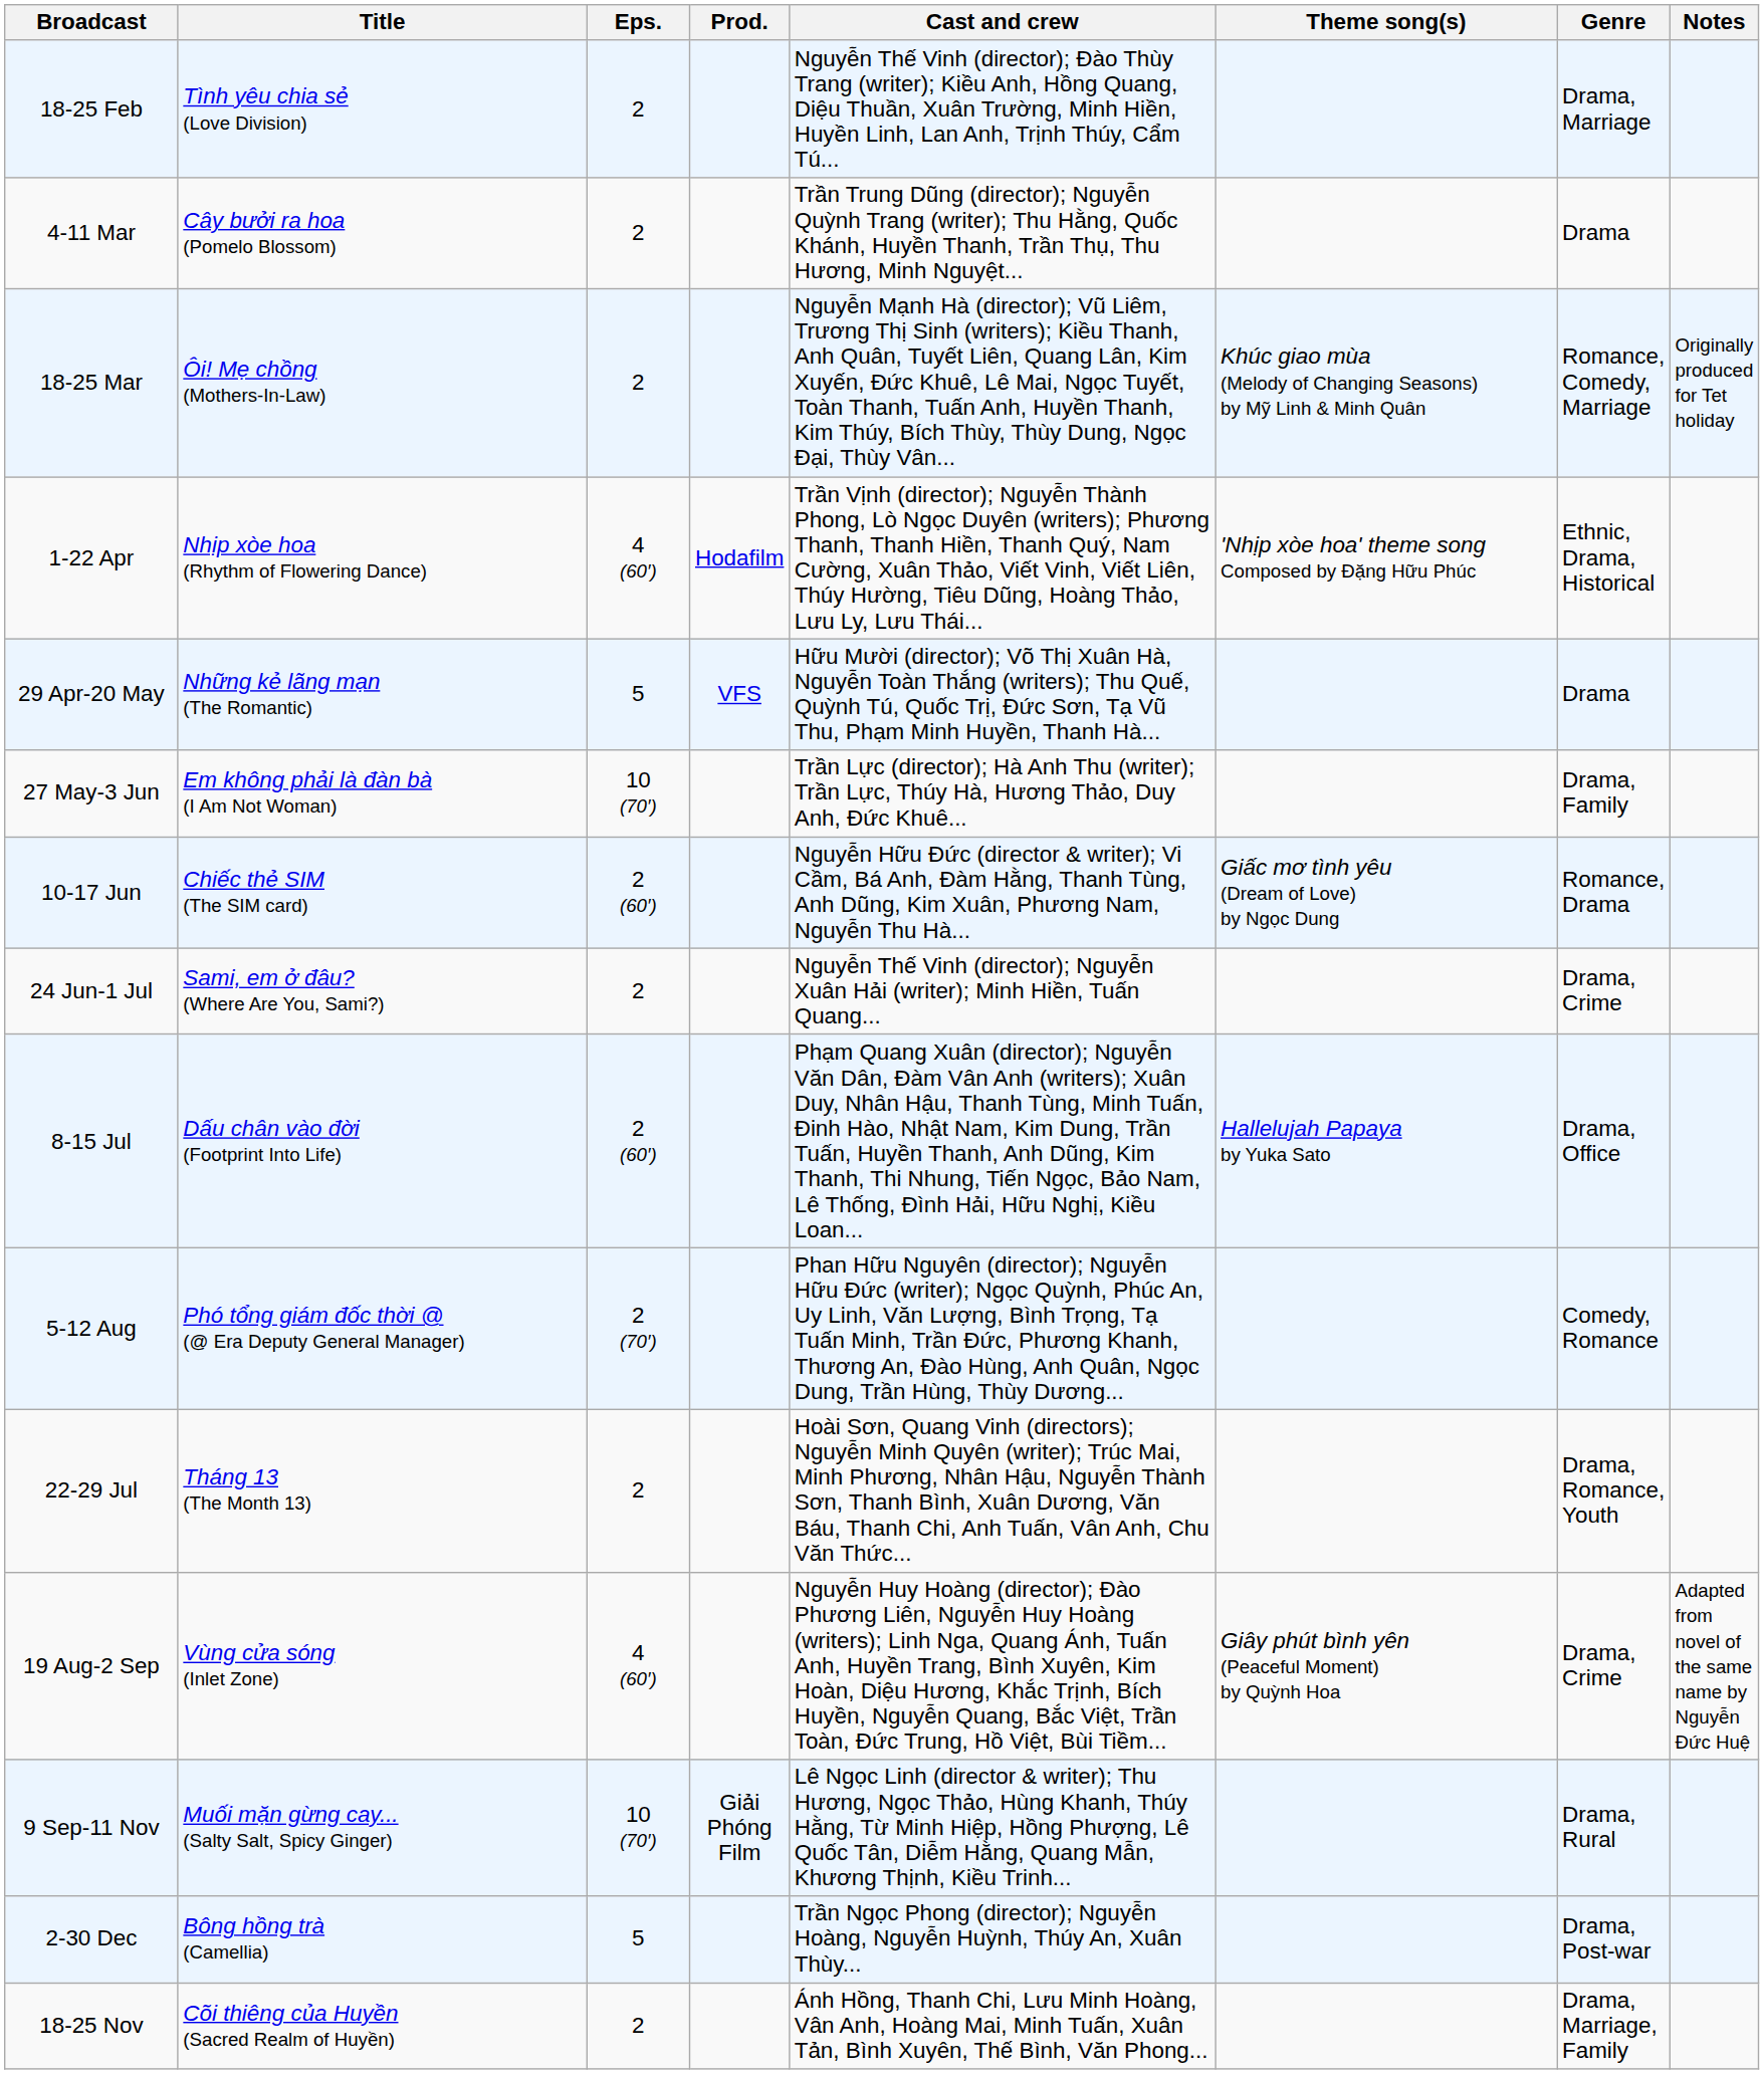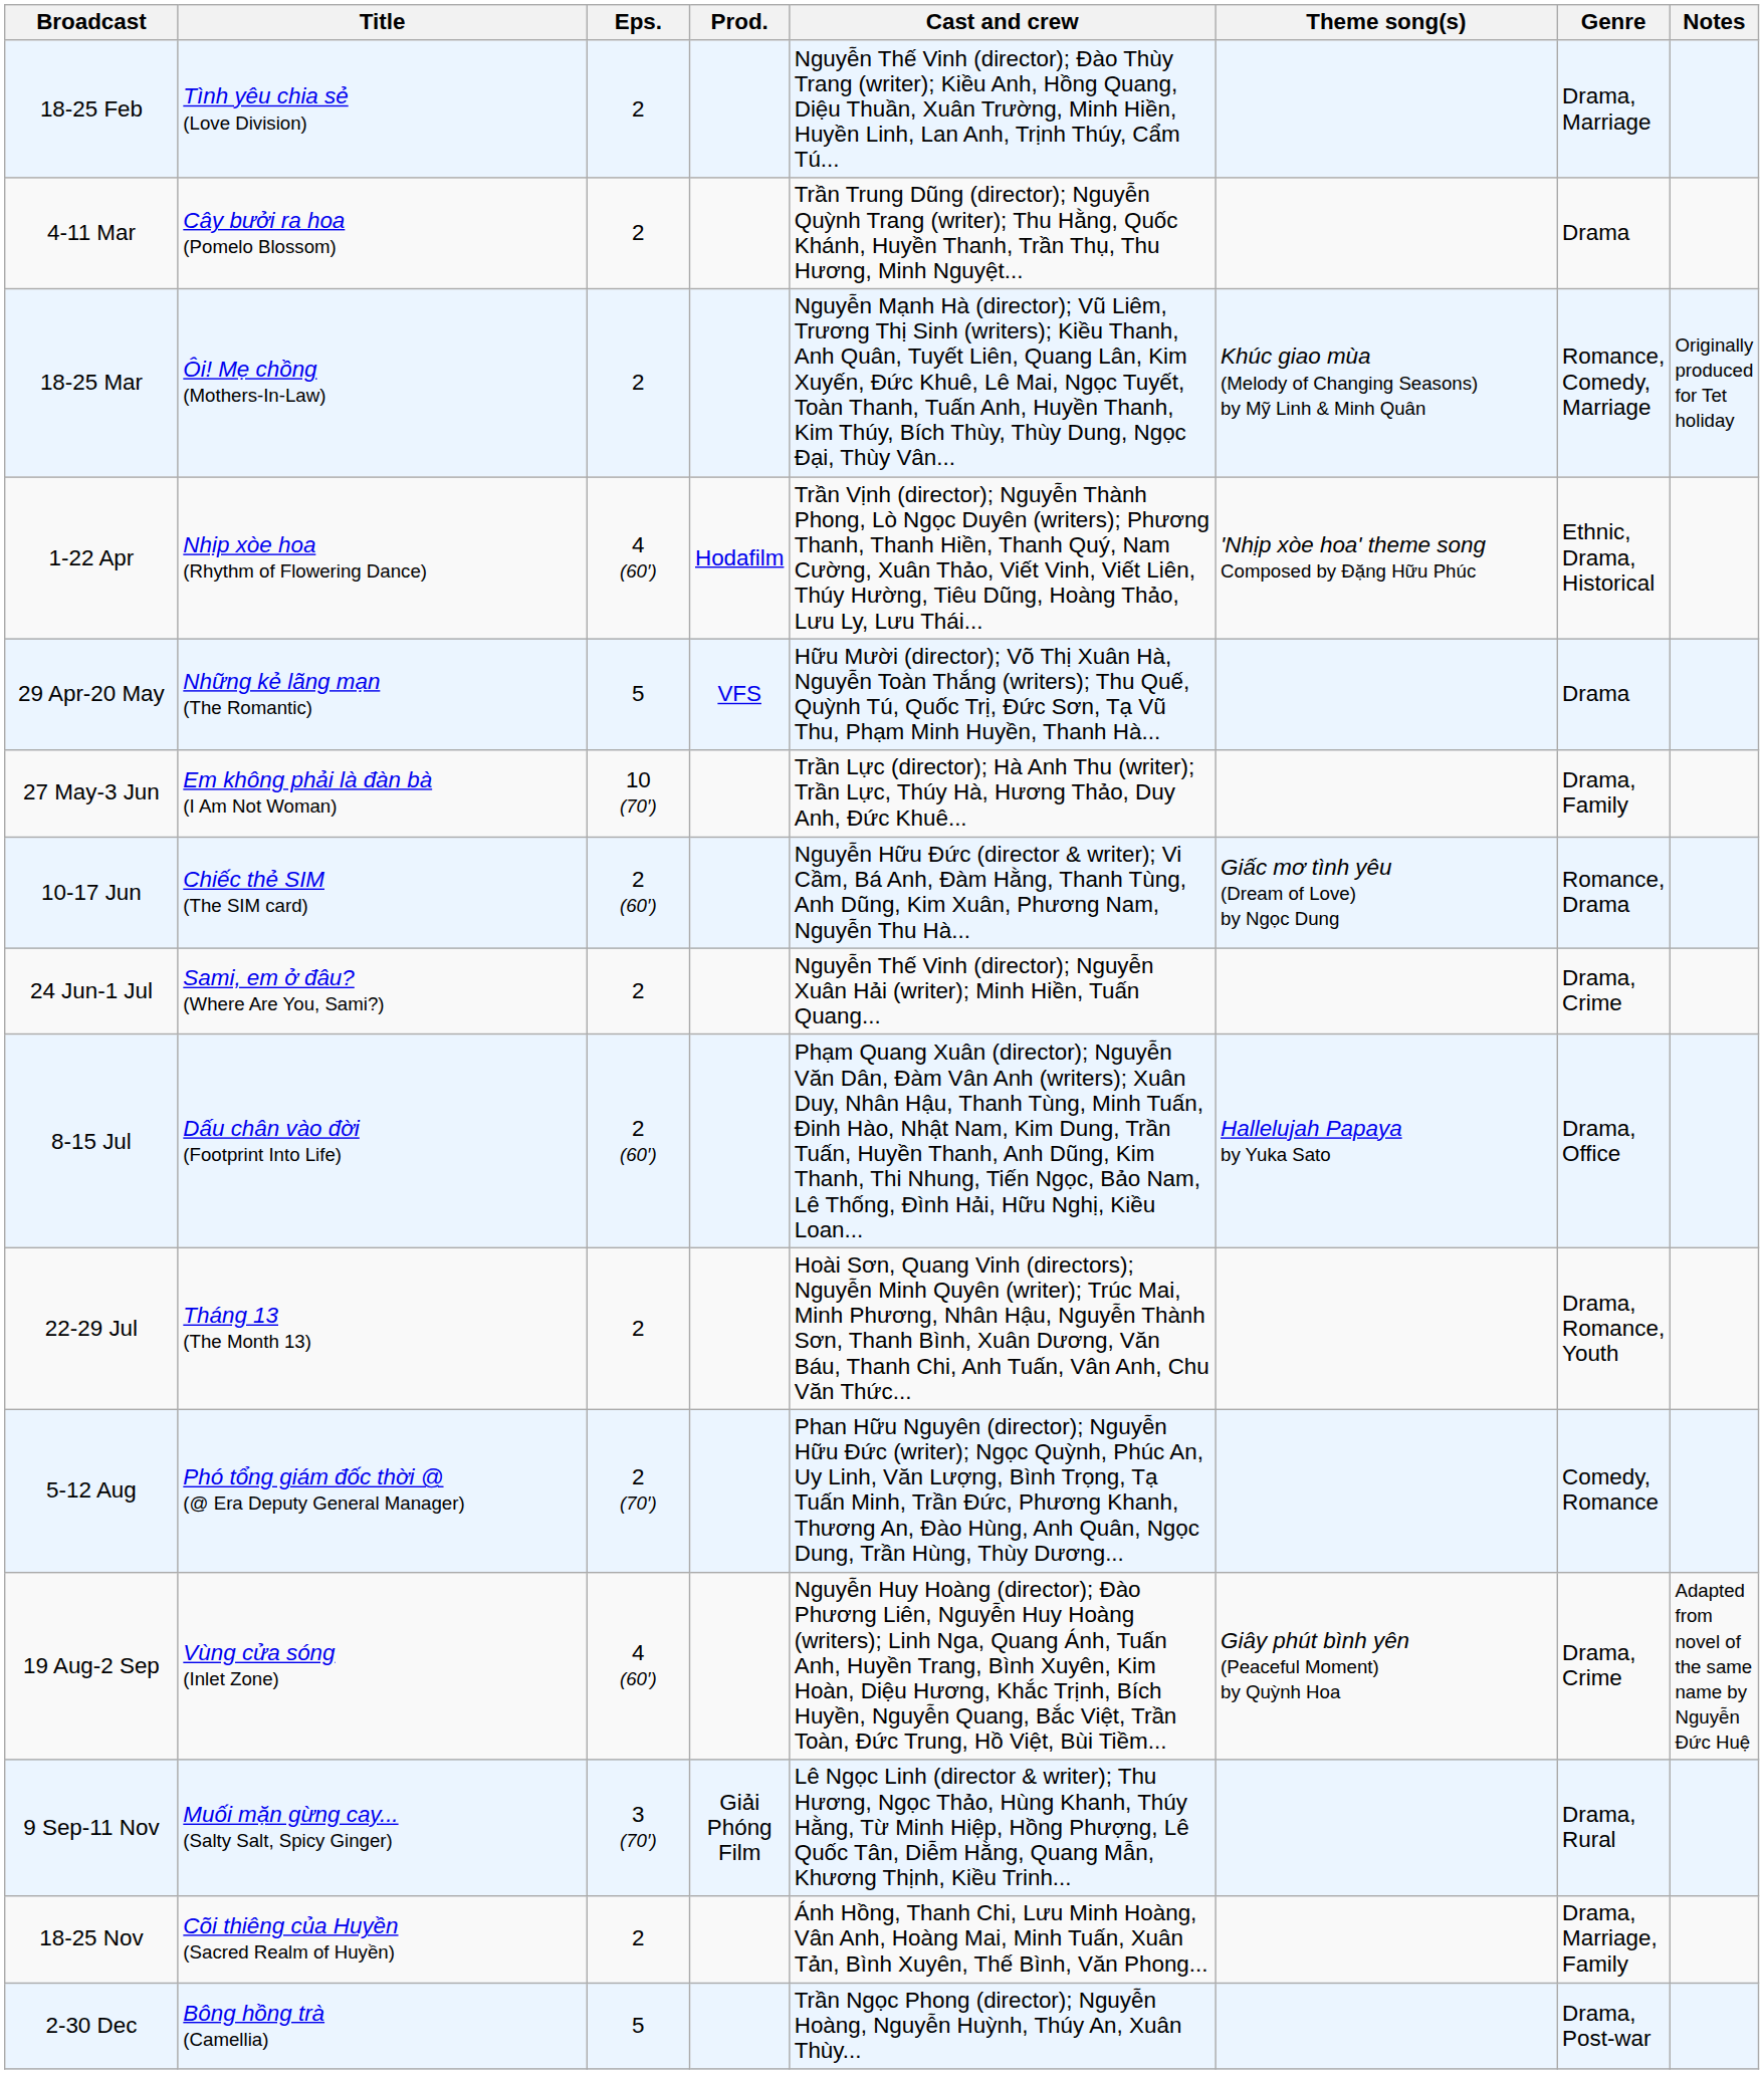rows swapped: 22-29 Jul <-> 5-12 Aug
9 Sep-11 Nov | Eps.: 10 (70′) -> 3 (70′)
rows swapped: 18-25 Nov <-> 2-30 Dec
